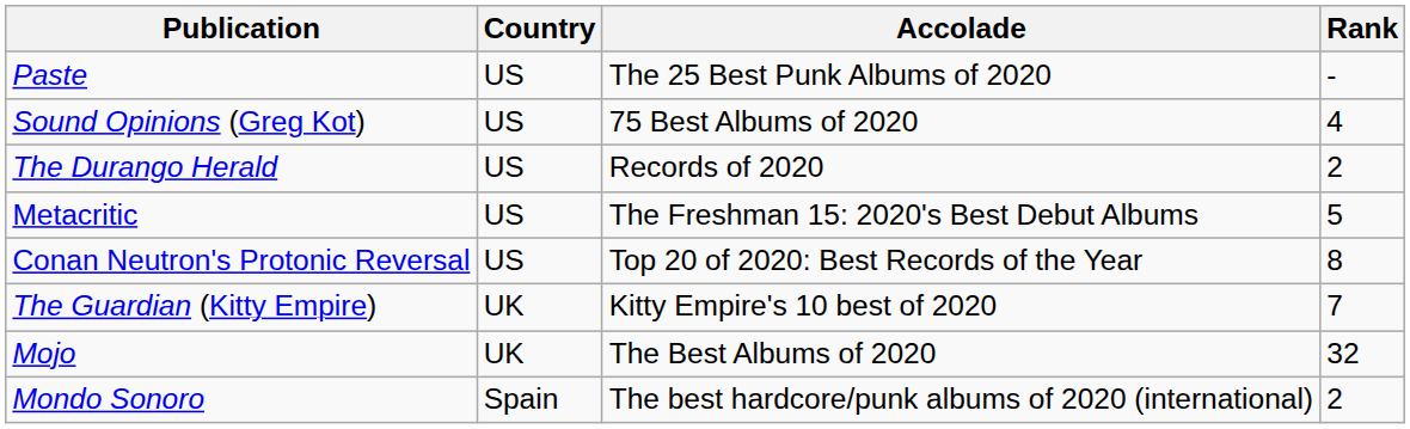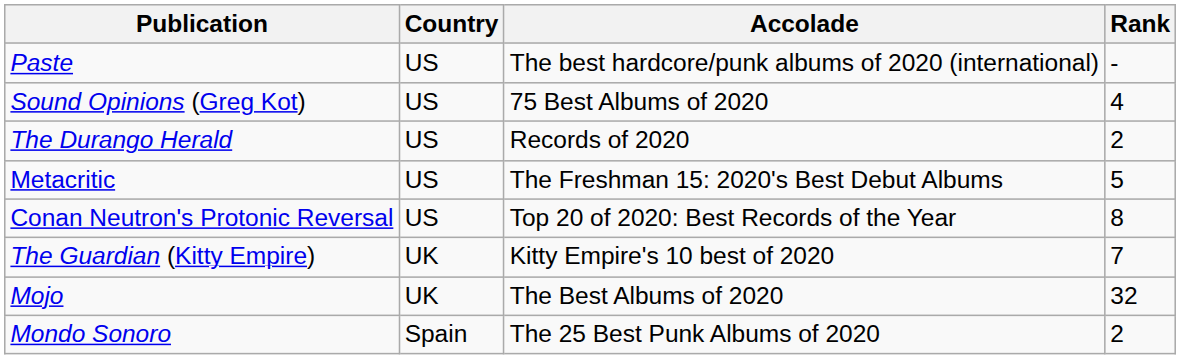Paste | Accolade: The 25 Best Punk Albums of 2020 -> The best hardcore/punk albums of 2020 (international)
Mondo Sonoro | Accolade: The best hardcore/punk albums of 2020 (international) -> The 25 Best Punk Albums of 2020
